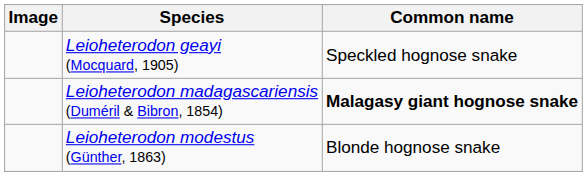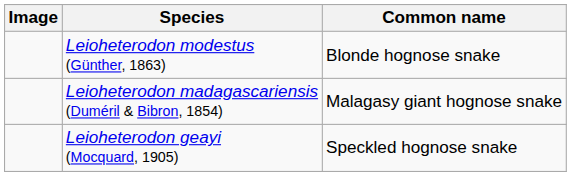rows swapped: Leioheterodon geayi (Mocquard, 1905) <-> Leioheterodon modestus (Günther, 1863)
Leioheterodon madagascariensis (Duméril & Bibron, 1854) | Common name: bold -> normal
